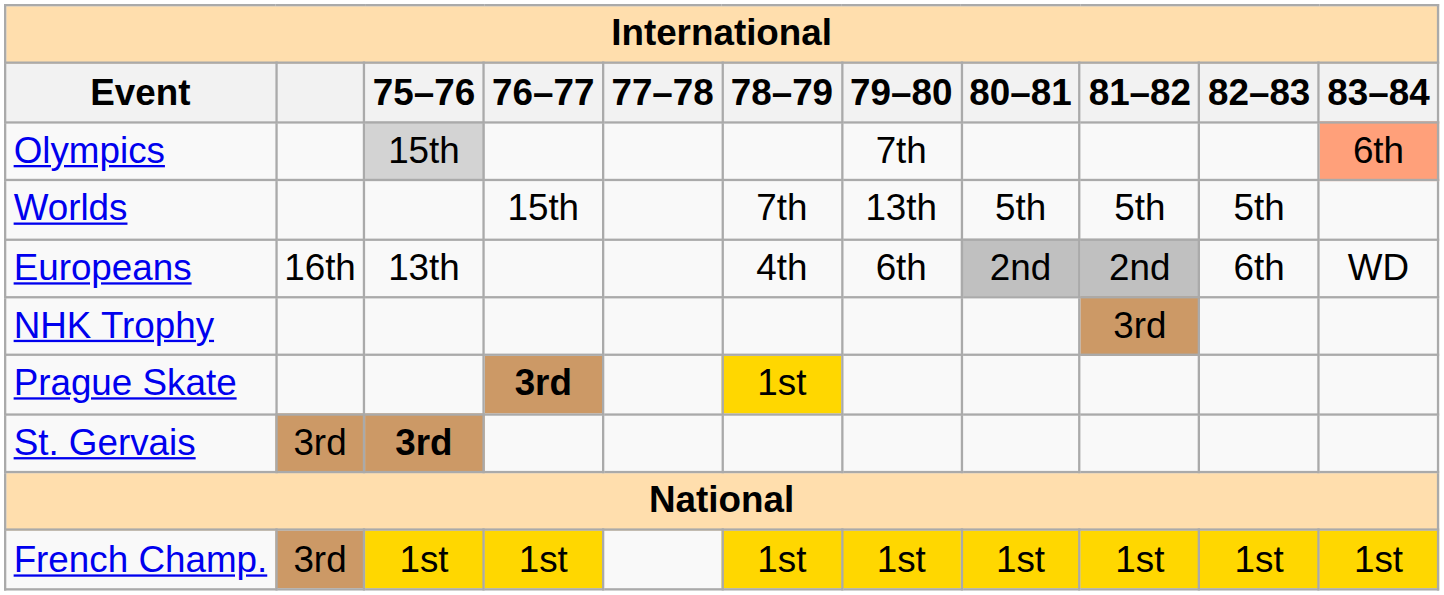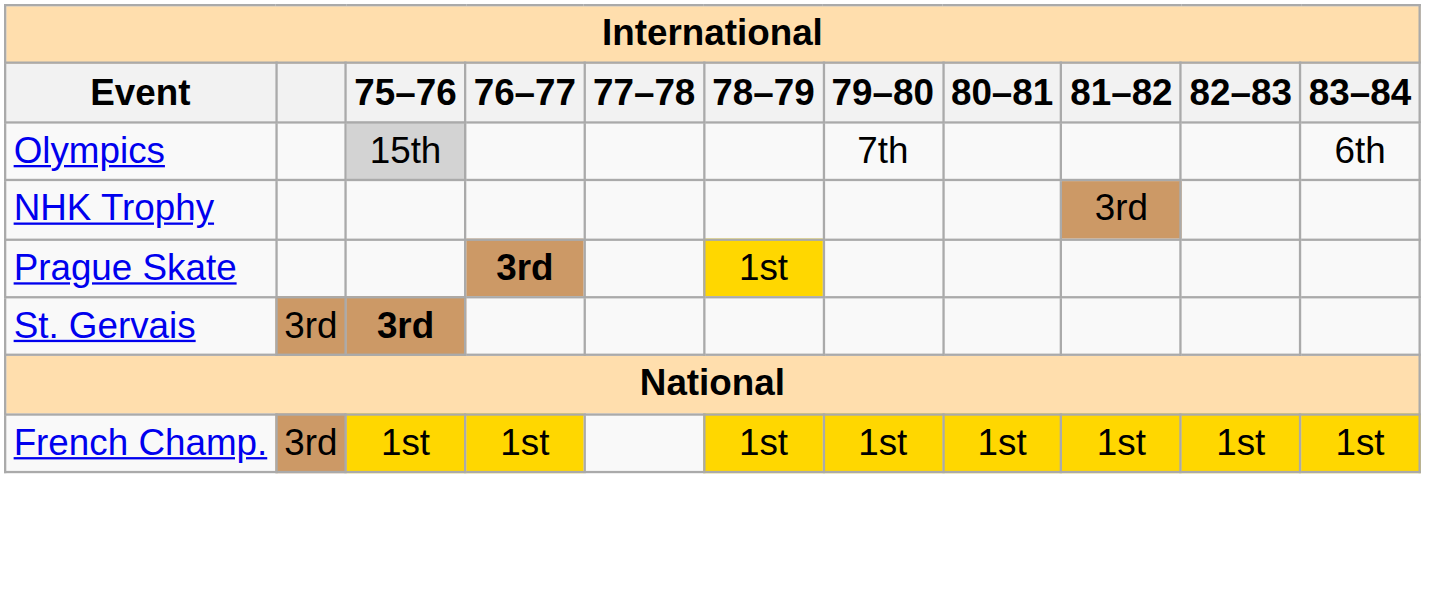Olympics | 83–84: lightsalmon background -> no background
- row: Worlds | 15th | 7th | 13th | 5th | 5th | 5th
- row: Europeans | 16th | 13th | 4th | 6th | 2nd | 2nd | 6th | WD
